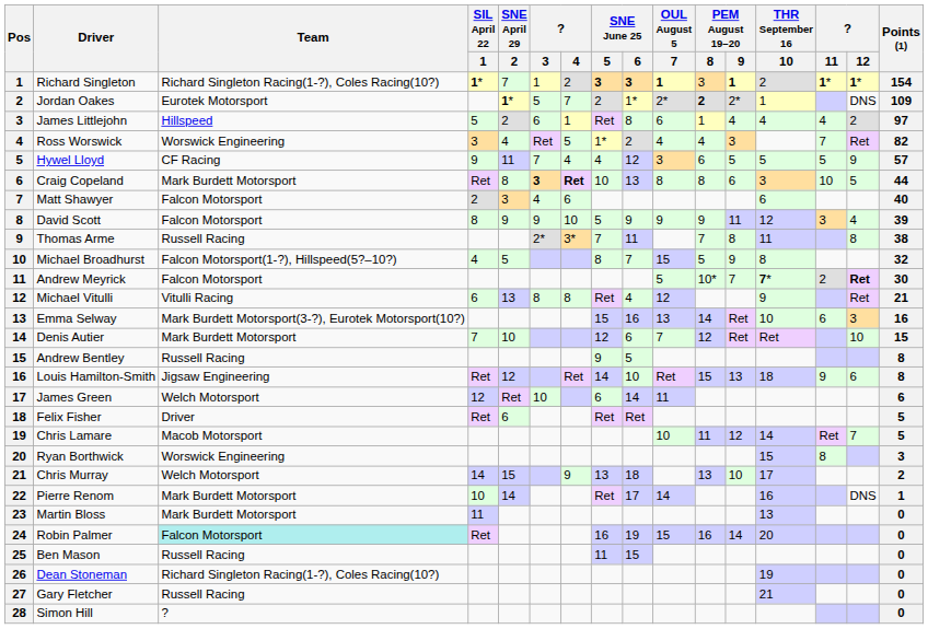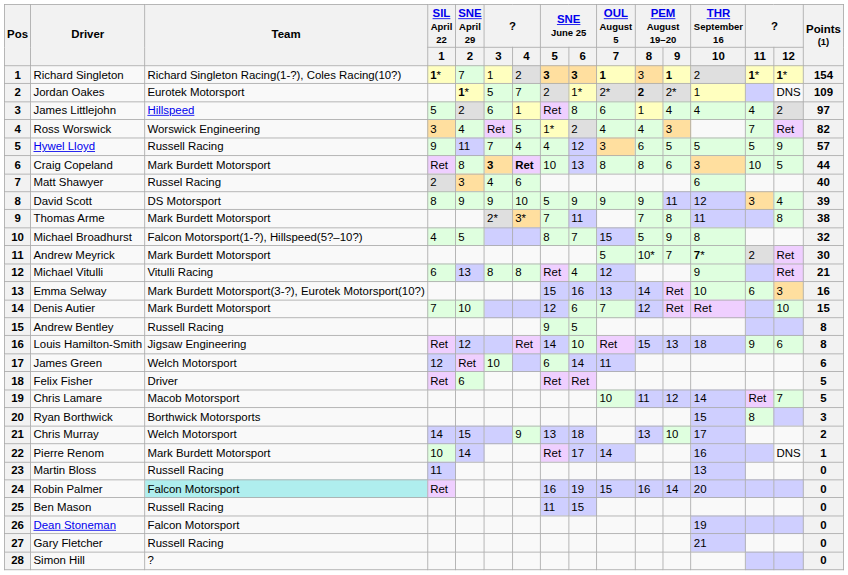Hywel Lloyd | Team: CF Racing -> Russell Racing
Matt Shawyer | Team: Falcon Motorsport -> Russel Racing
David Scott | Team: Falcon Motorsport -> DS Motorsport
Thomas Arme | Team: Russell Racing -> Mark Burdett Motorsport
Andrew Meyrick | Team: Falcon Motorsport -> Mark Burdett Motorsport
Andrew Meyrick | ? / 12: bold -> normal
Ryan Borthwick | Team: Worswick Engineering -> Borthwick Motorsports
Martin Bloss | Team: Mark Burdett Motorsport -> Russell Racing
Dean Stoneman | Team: Richard Singleton Racing(1-?), Coles Racing(10?) -> Falcon Motorsport
